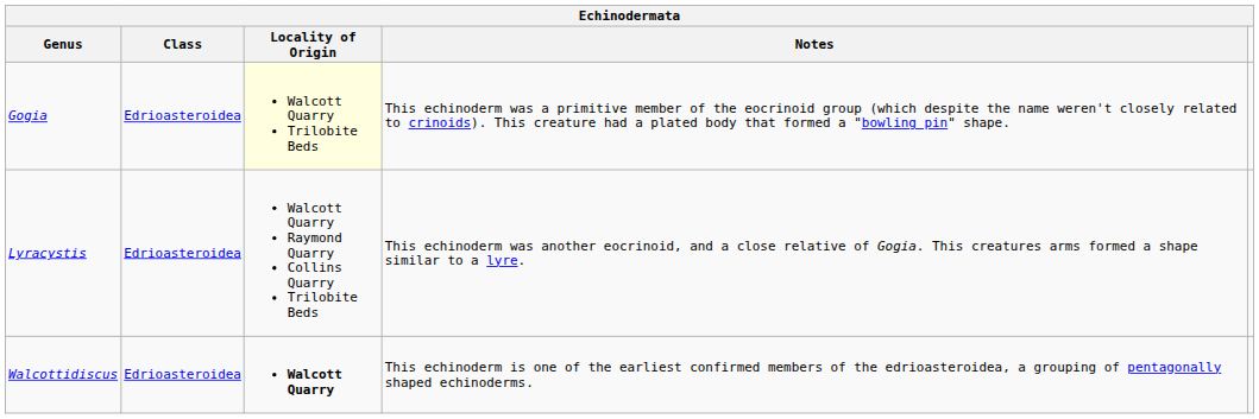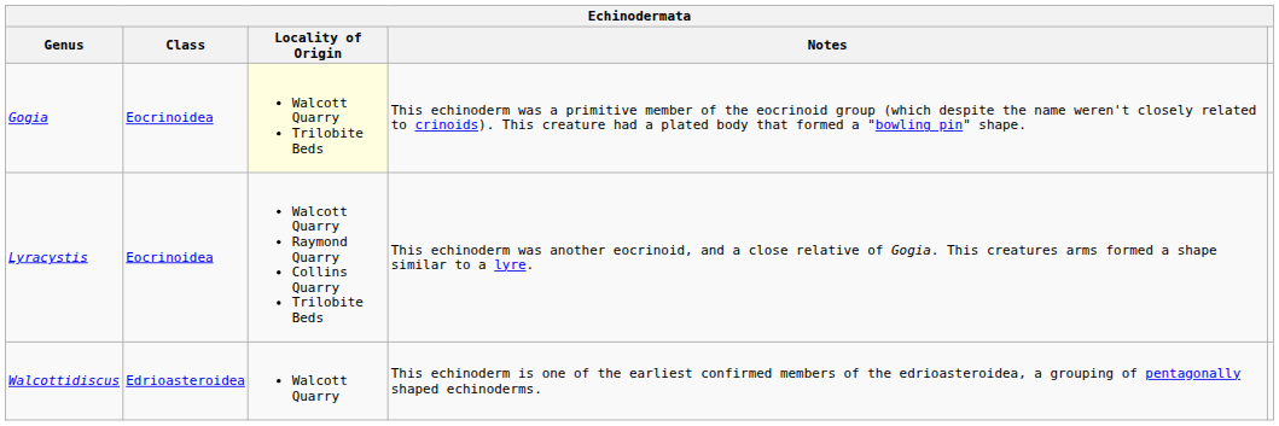Gogia | Class: Edrioasteroidea -> Eocrinoidea
Lyracystis | Class: Edrioasteroidea -> Eocrinoidea
Walcottidiscus | Locality of Origin: bold -> normal
